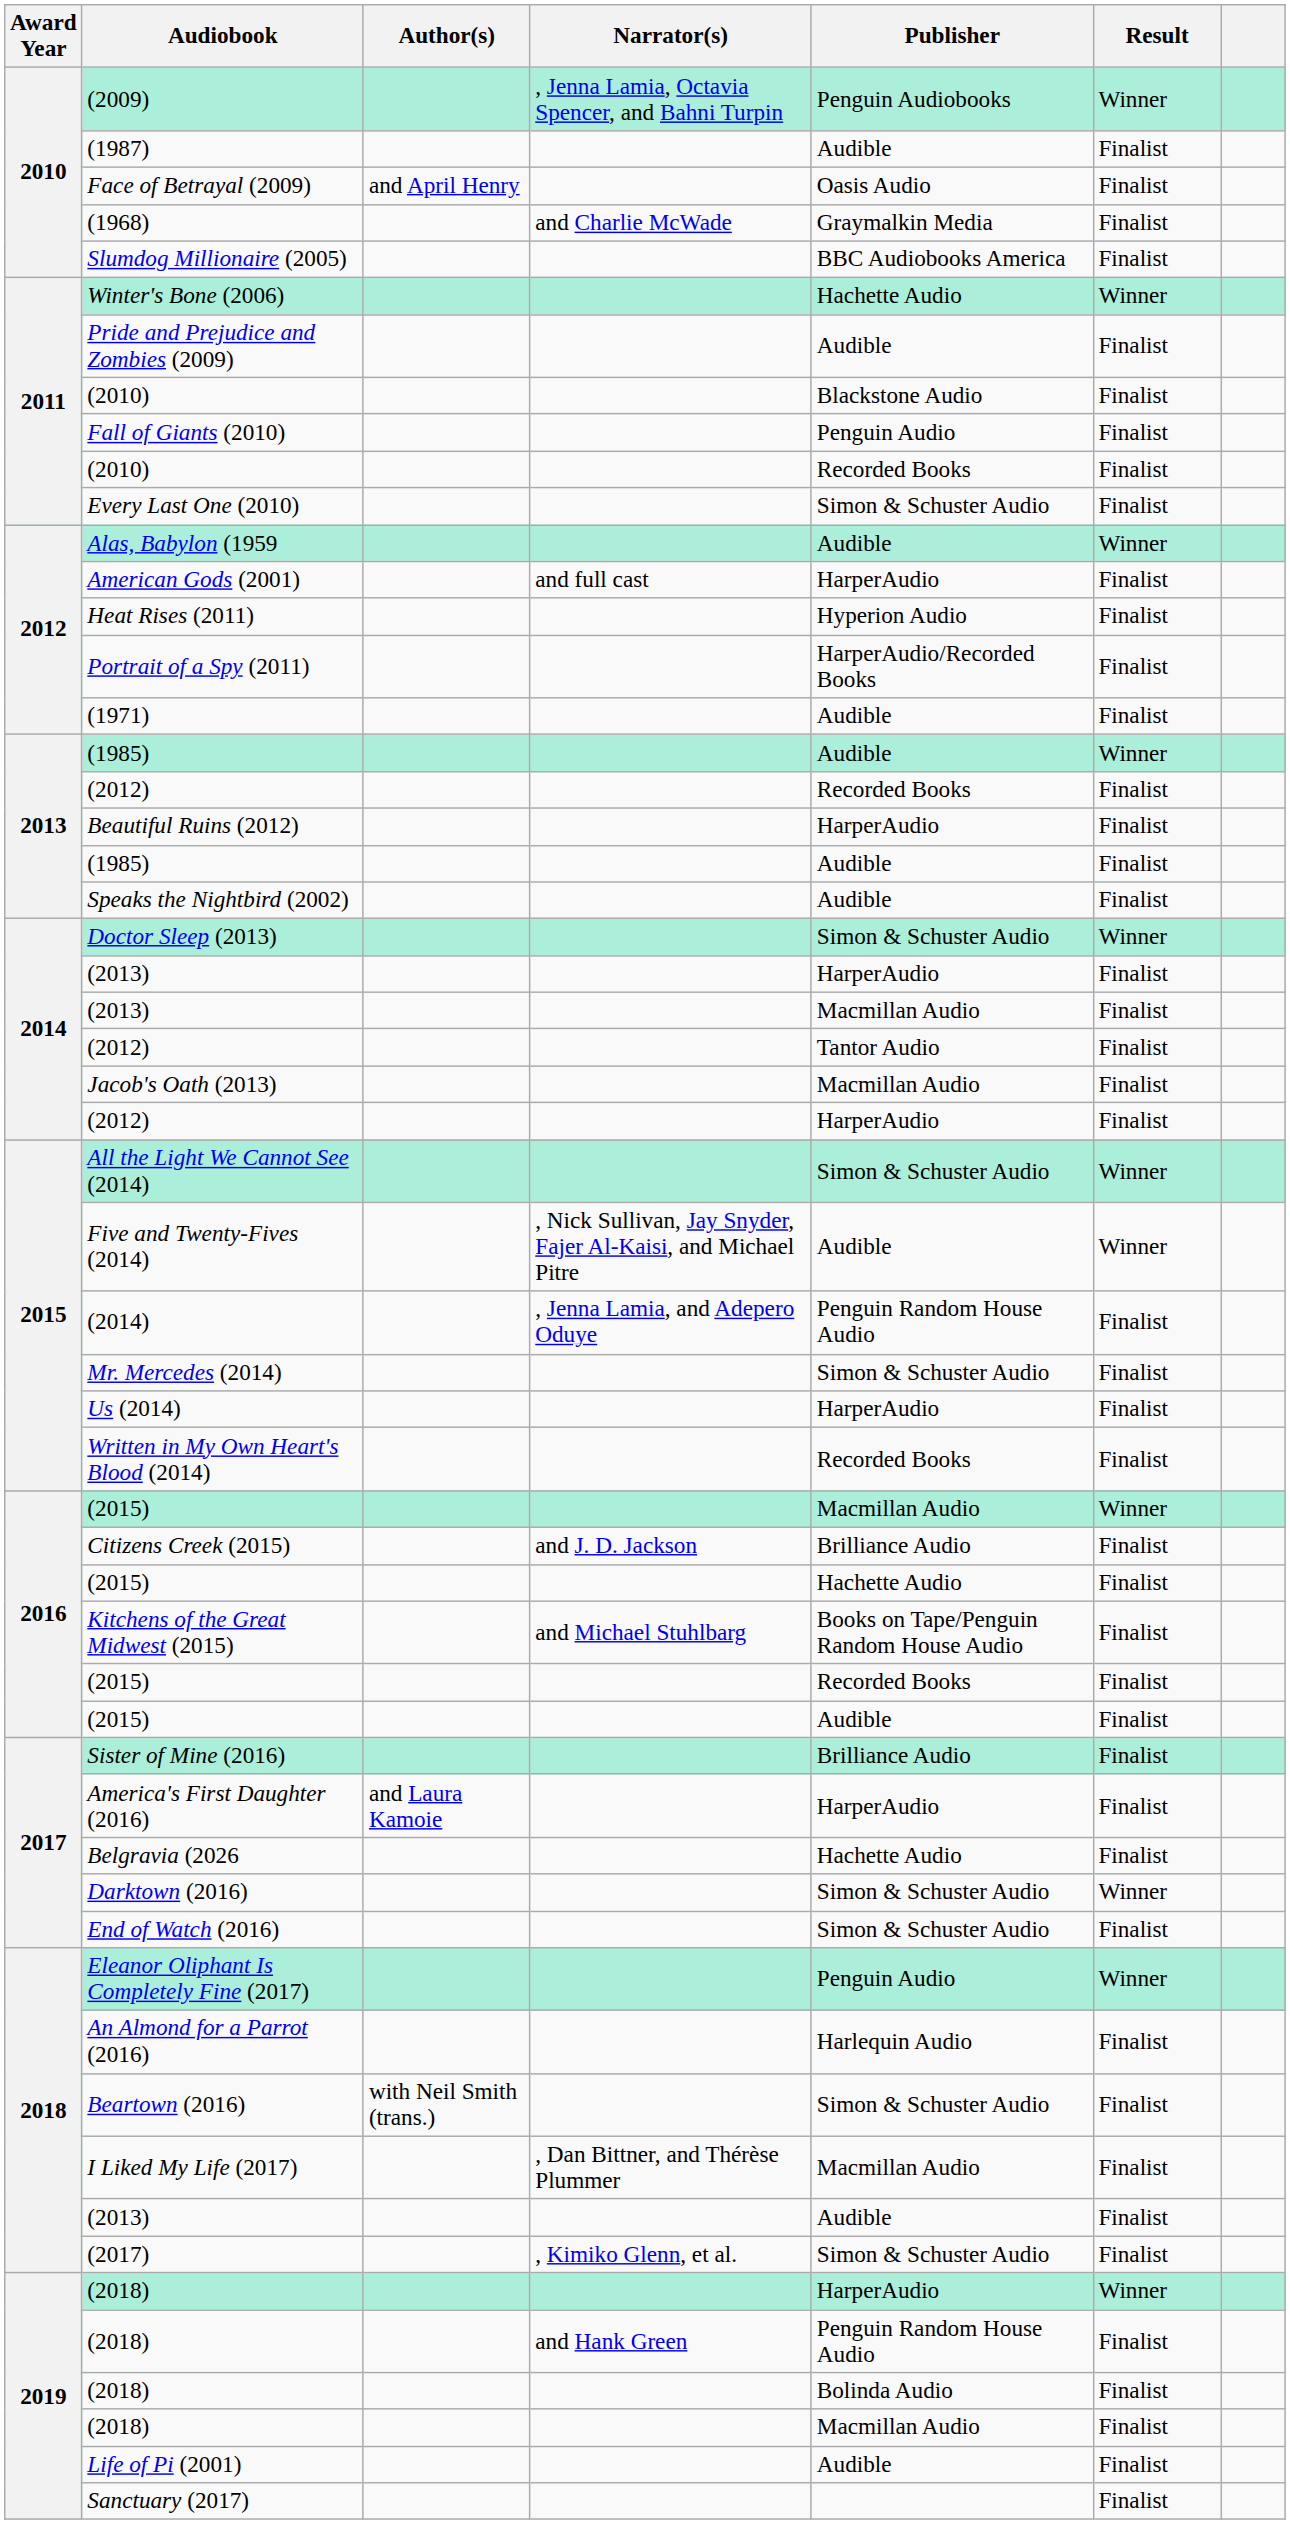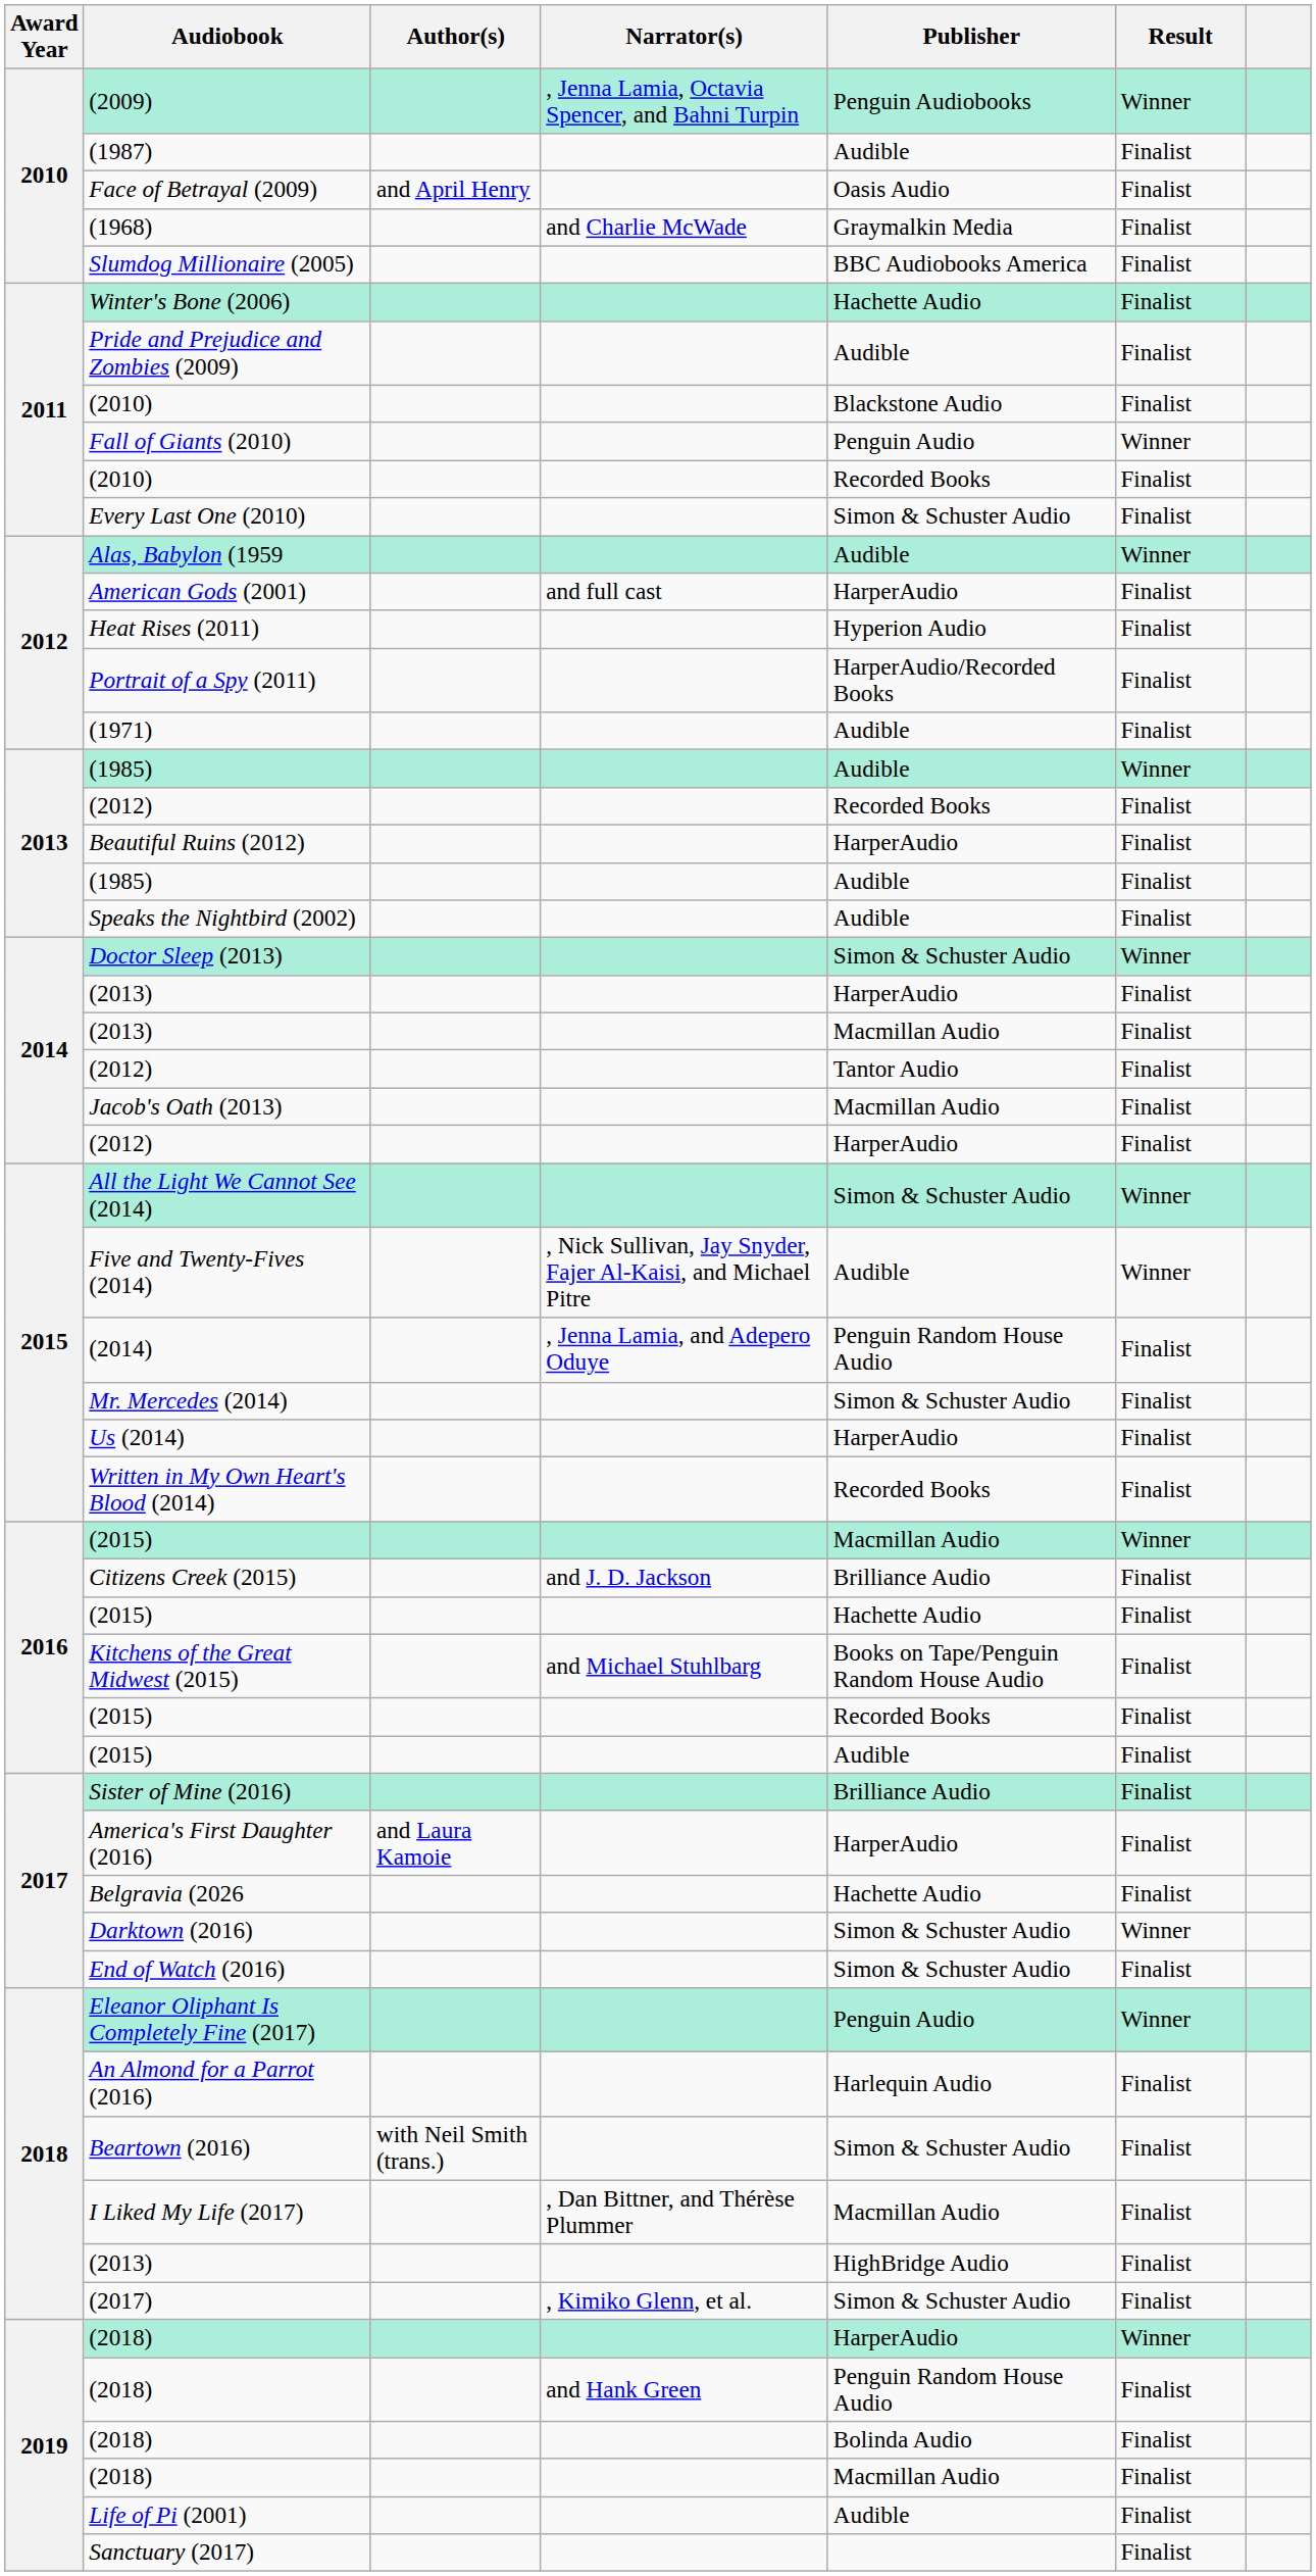Winter's Bone (2006) | Result: Winner -> Finalist
Fall of Giants (2010) | Result: Finalist -> Winner
2018 / (2013) | Publisher: Audible -> HighBridge Audio
